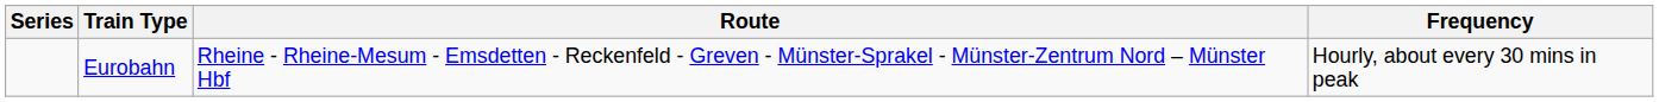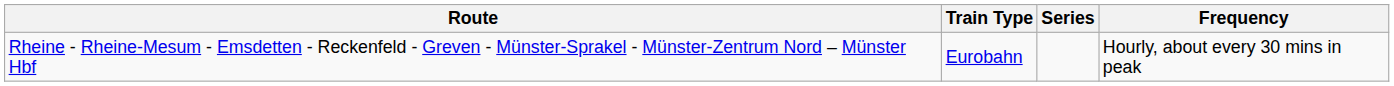columns swapped: Series <-> Route
